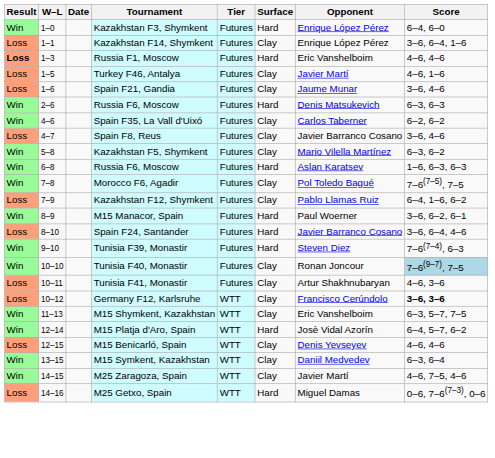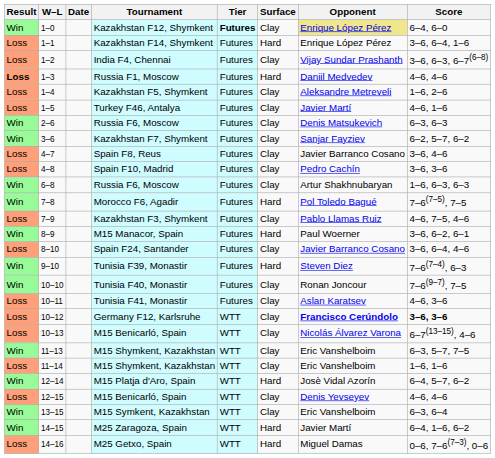1–0 | Tournament: Kazakhstan F3, Shymkent -> Kazakhstan F12, Shymkent
1–0 | Tier: normal -> bold
1–0 | Surface: Hard -> Clay
1–0 | Opponent: no background -> khaki background
1–1 | Surface: Clay -> Hard
+ row: Loss | 1–2 | India F4, Chennai | Futures | Clay | Vijay Sundar Prashanth | 3–6, 6–3, 6–7(6–8)
1–3 | Opponent: Eric Vanshelboim -> Daniil Medvedev
+ row: Loss | 1–4 | Kazakhstan F5, Shymkent | Futures | Clay | Aleksandre Metreveli | 1–6, 2–6
- row: Loss | 1–6 | Spain F21, Gandia | Futures | Clay | Jaume Munar | 3–6, 4–6
2–6 | Surface: Hard -> Clay
+ row: Win | 3–6 | Kazakhstan F7, Shymkent | Futures | Clay | Sanjar Fayziev | 6–2, 5–7, 6–2
- row: Win | 4–6 | Spain F35, La Vall d'Uixó | Futures | Clay | Carlos Taberner | 6–2, 6–2
+ row: Loss | 4–8 | Spain F10, Madrid | Futures | Clay | Pedro Cachín | 3–6, 3–6
- row: Win | 5–8 | Kazakhstan F5, Shymkent | Futures | Clay | Mario Vilella Martínez | 6–3, 6–2
6–8 | Surface: Hard -> Clay
6–8 | Opponent: Aslan Karatsev -> Artur Shakhnubaryan
7–8 | Surface: Clay -> Hard
7–9 | Tournament: Kazakhstan F12, Shymkent -> Kazakhstan F3, Shymkent
7–9 | Score: 6–4, 1–6, 6–2 -> 4–6, 7–5, 4–6
8–10 | Surface: Hard -> Clay
10–10 | Score: lightblue background -> no background
10–11 | Opponent: Artur Shakhnubaryan -> Aslan Karatsev
10–12 | Opponent: normal -> bold
+ row: Loss | 10–13 | M15 Benicarló, Spain | WTT | Clay | Nicolás Álvarez Varona | 6–7(13–15), 4–6
+ row: Loss | 11–14 | M15 Shymkent, Kazakhstan | WTT | Clay | Eric Vanshelboim | 1–6, 1–6
13–15 | Opponent: Daniil Medvedev -> Eric Vanshelboim
14–15 | Surface: Clay -> Hard
14–15 | Score: 4–6, 7–5, 4–6 -> 6–4, 1–6, 6–2
